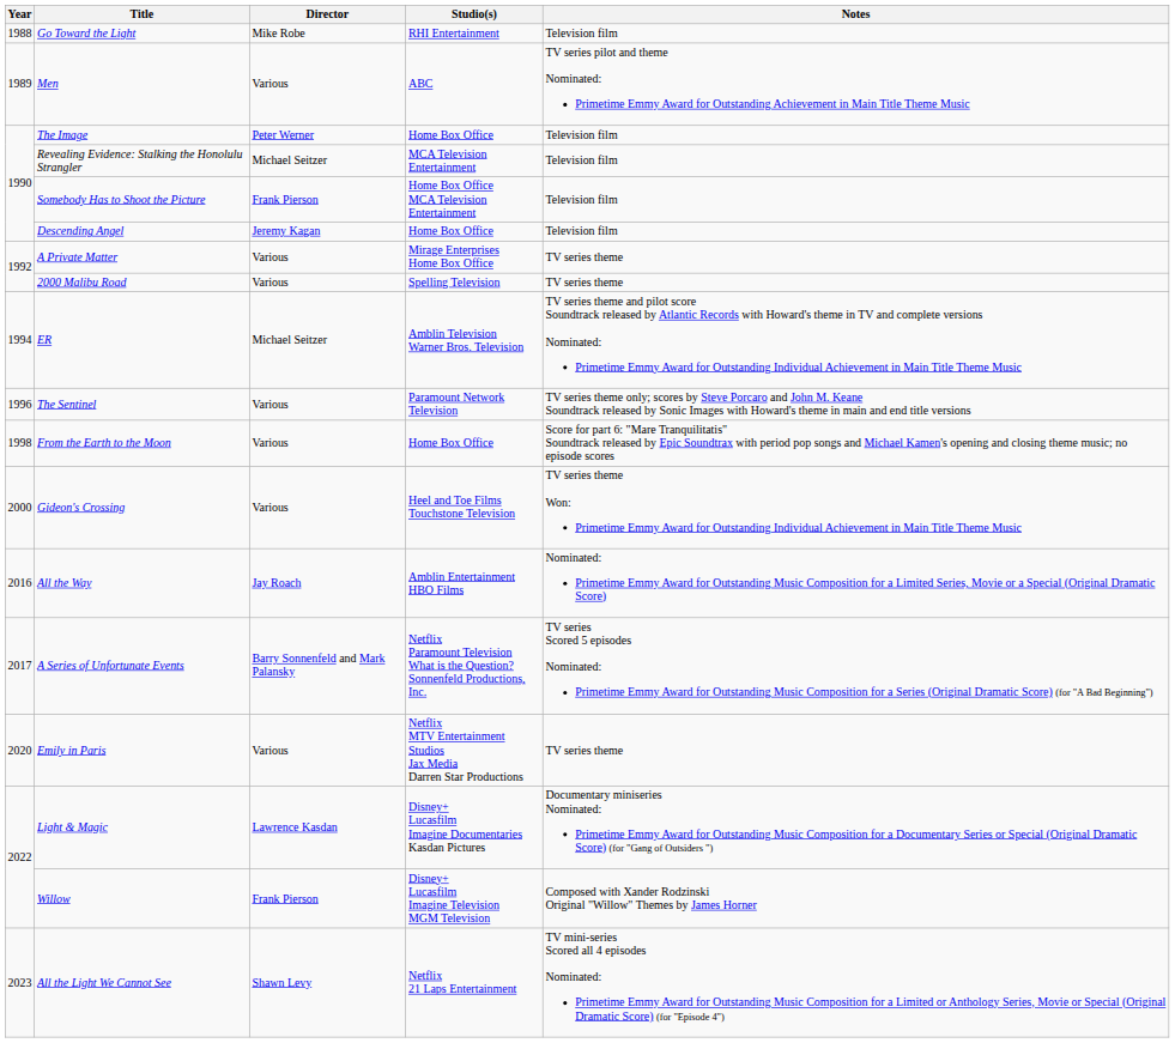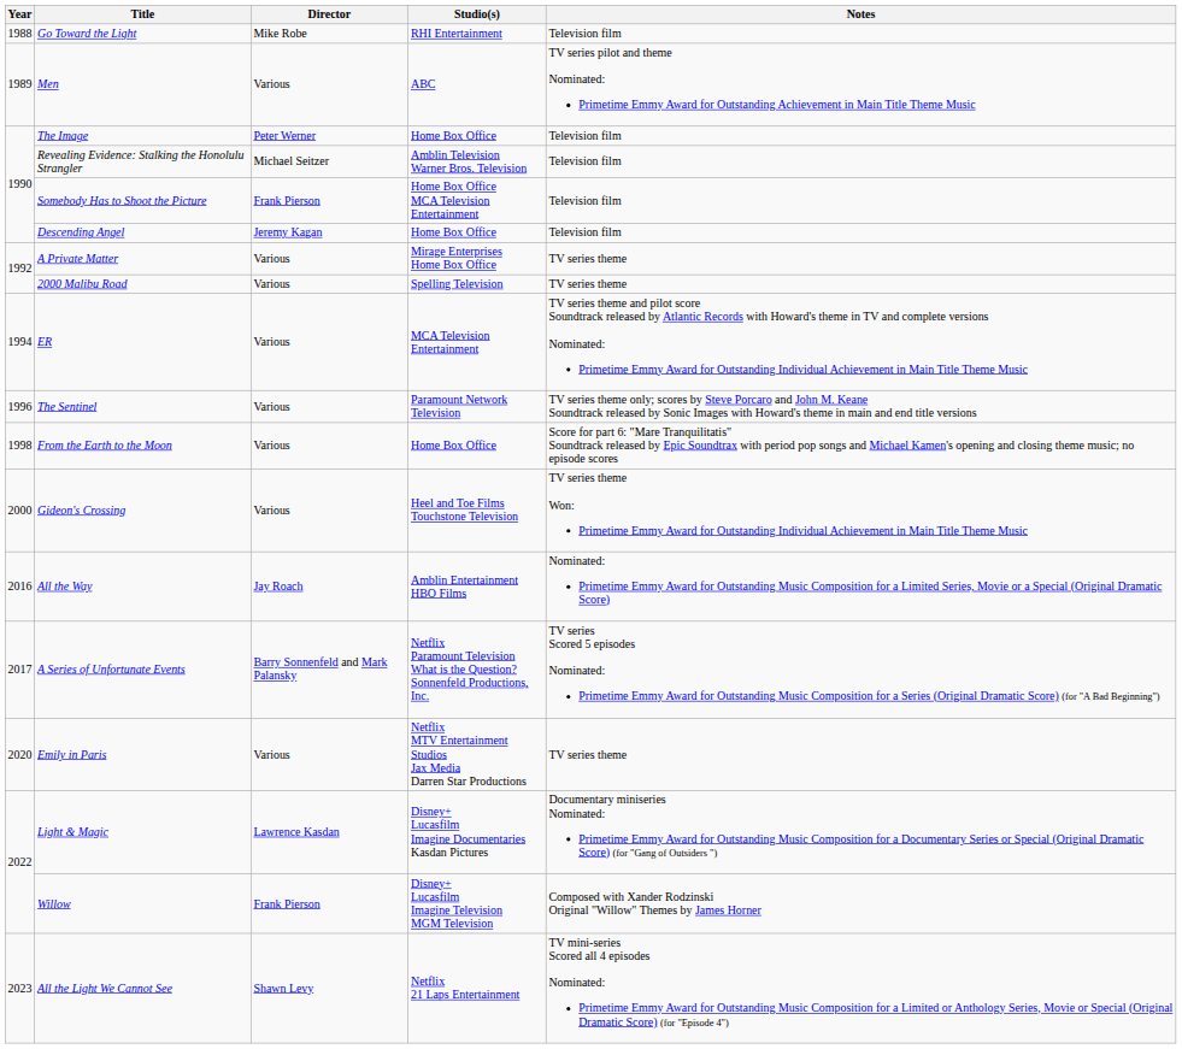Revealing Evidence: Stalking the Honolulu Strangler | Studio(s): MCA Television Entertainment -> Amblin Television Warner Bros. Television
ER | Director: Michael Seitzer -> Various
ER | Studio(s): Amblin Television Warner Bros. Television -> MCA Television Entertainment
